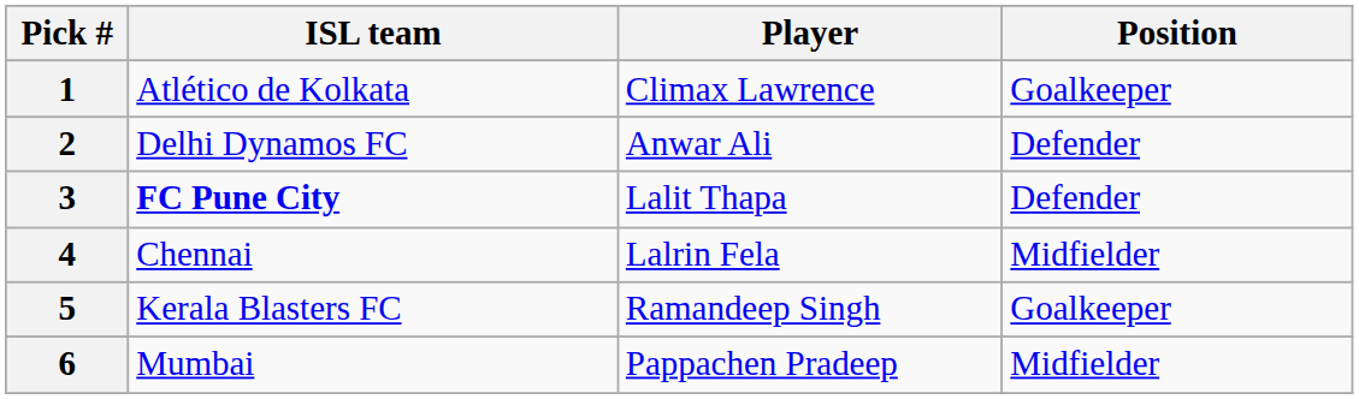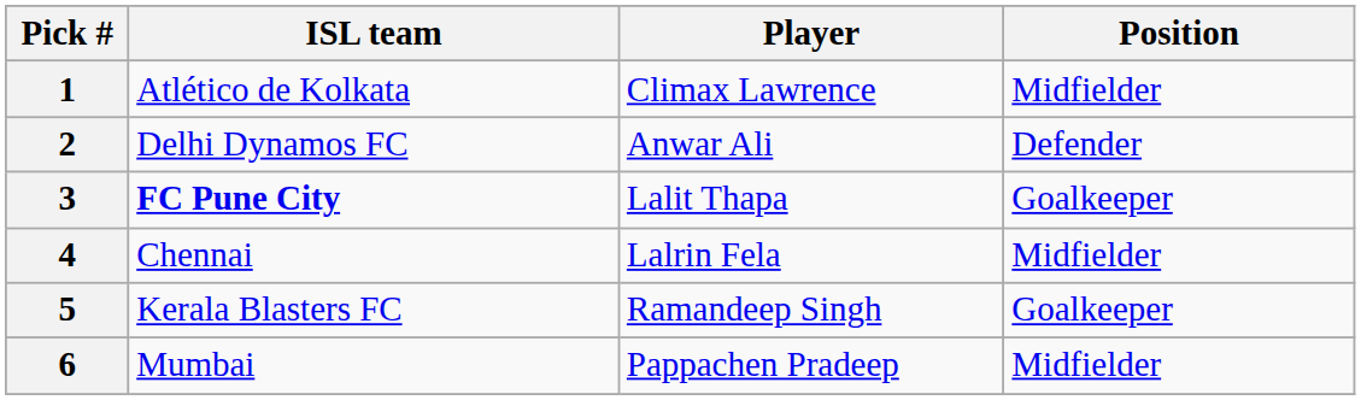1 | Position: Goalkeeper -> Midfielder
3 | Position: Defender -> Goalkeeper
